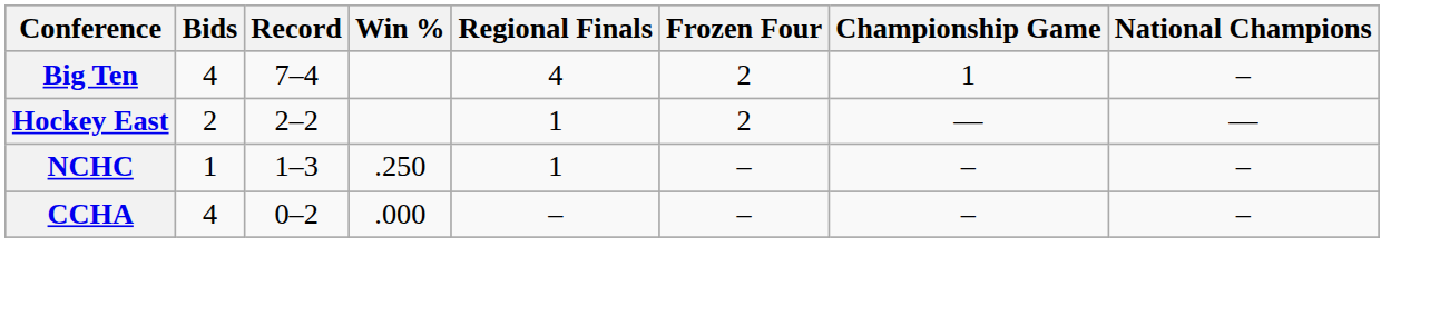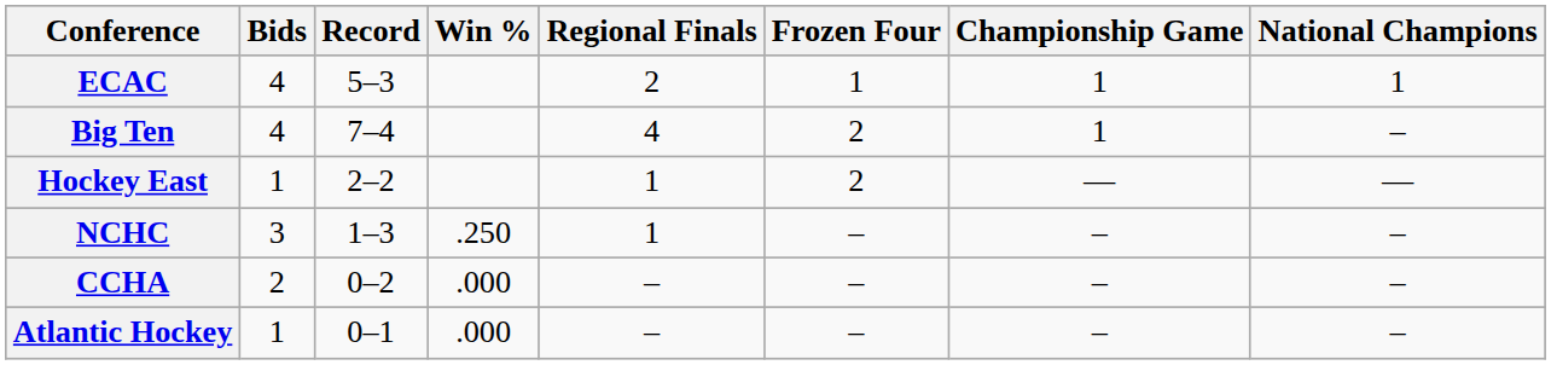+ row: ECAC | 4 | 5–3 | 2 | 1 | 1 | 1
Hockey East | Bids: 2 -> 1
NCHC | Bids: 1 -> 3
CCHA | Bids: 4 -> 2
+ row: Atlantic Hockey | 1 | 0–1 | .000 | – | – | – | –
